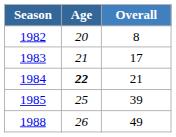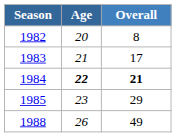1984 | Overall: normal -> bold
1985 | Age: 25 -> 23
1985 | Overall: 39 -> 29
